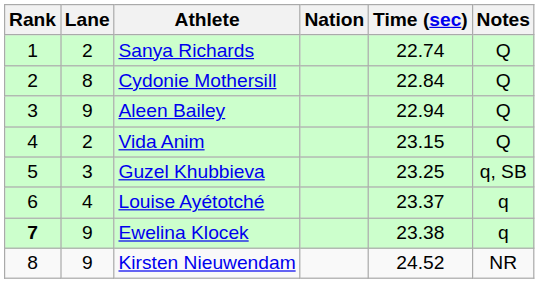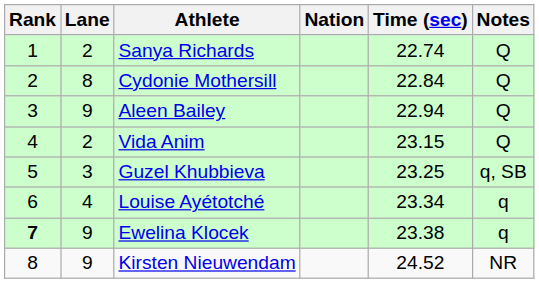Louise Ayétotché | Time (sec): 23.37 -> 23.34
